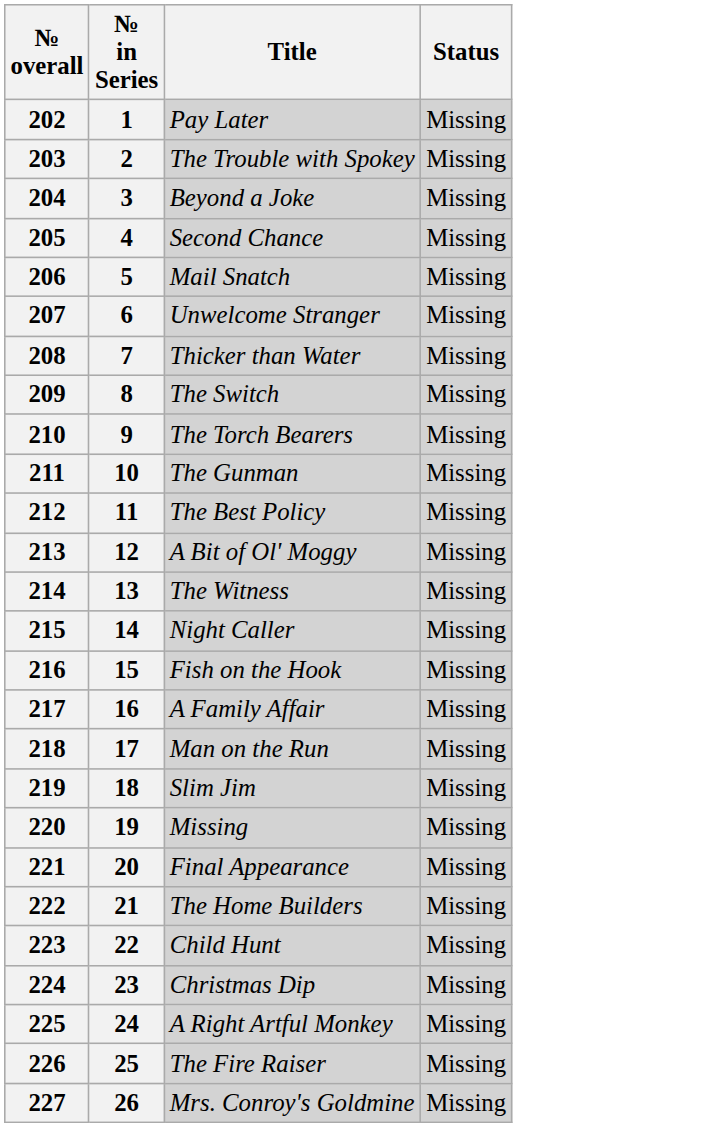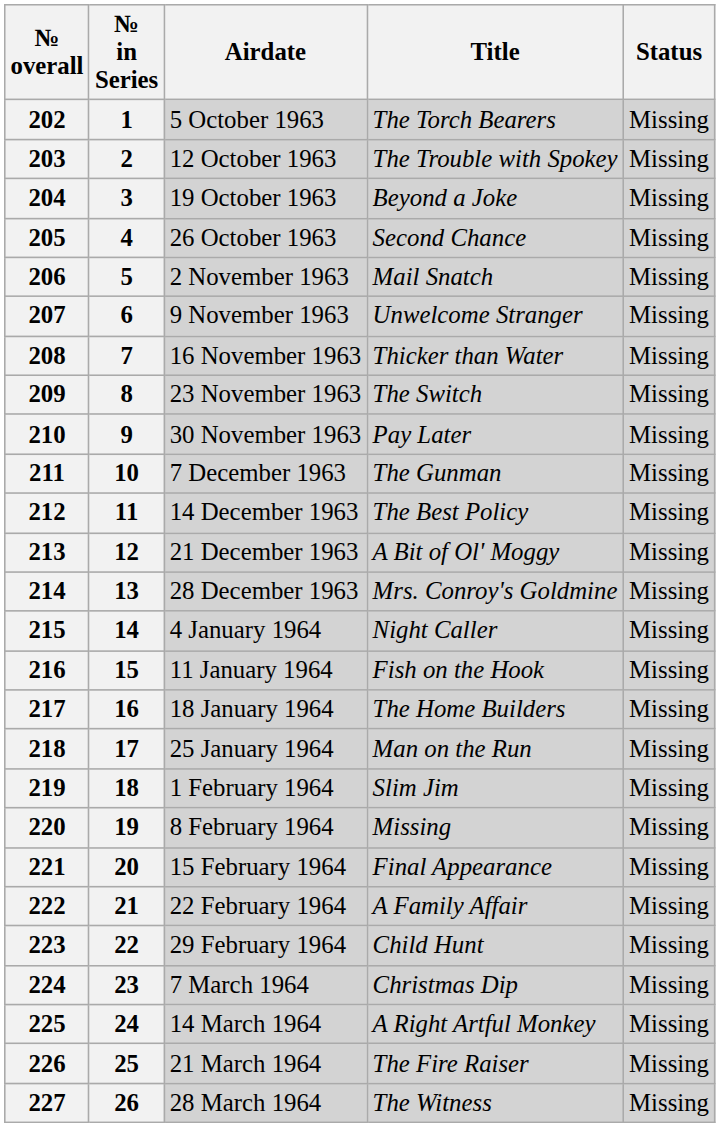+ column: Airdate | 5 October 1963 | 12 October 1963 | 19 October 1963 | 26 October 1963 | 2 November 1963 | 9 November 1963 | 16 November 1963 | 23 November 1963 | 30 November 1963 | 7 December 1963 | 14 December 1963 | 21 December 1963 | 28 December 1963 | 4 January 1964 | 11 January 1964 | 18 January 1964 | 25 January 1964 | 1 February 1964 | 8 February 1964 | 15 February 1964 | 22 February 1964 | 29 February 1964 | 7 March 1964 | 14 March 1964 | 21 March 1964 | 28 March 1964
202 | Title: Pay Later -> The Torch Bearers
210 | Title: The Torch Bearers -> Pay Later
214 | Title: The Witness -> Mrs. Conroy's Goldmine
217 | Title: A Family Affair -> The Home Builders
222 | Title: The Home Builders -> A Family Affair
227 | Title: Mrs. Conroy's Goldmine -> The Witness
